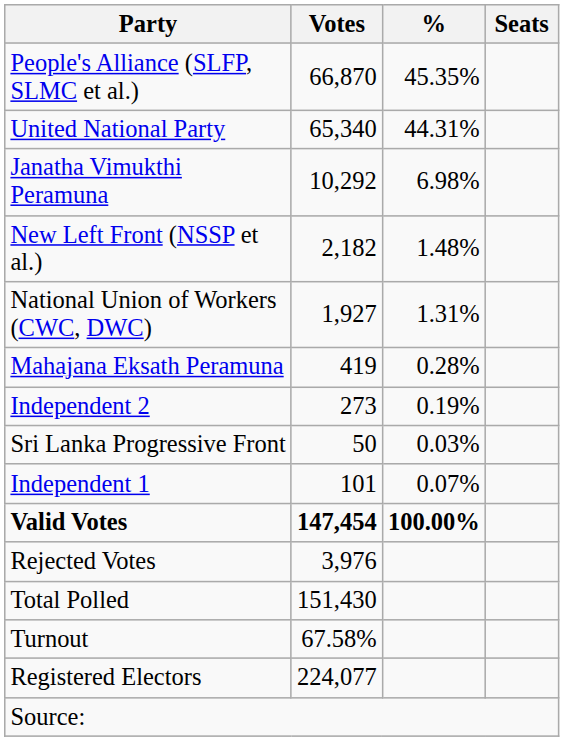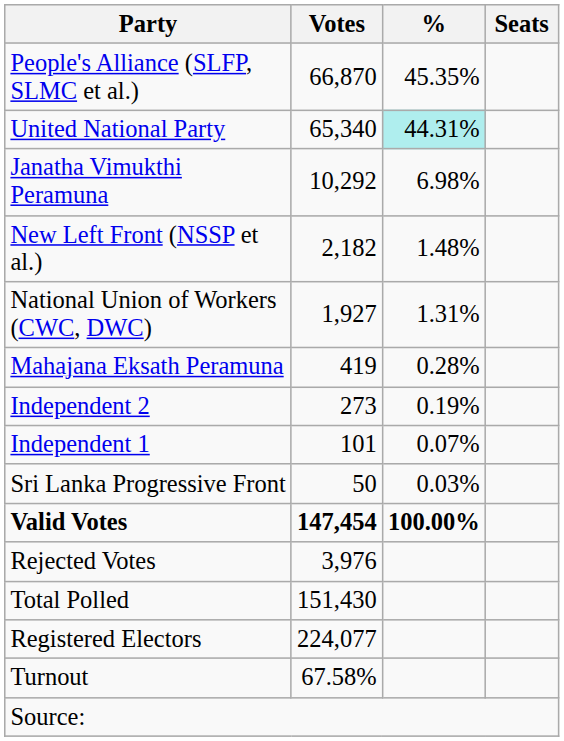United National Party | %: no background -> paleturquoise background
rows swapped: Independent 1 <-> Sri Lanka Progressive Front
rows swapped: Registered Electors <-> Turnout
